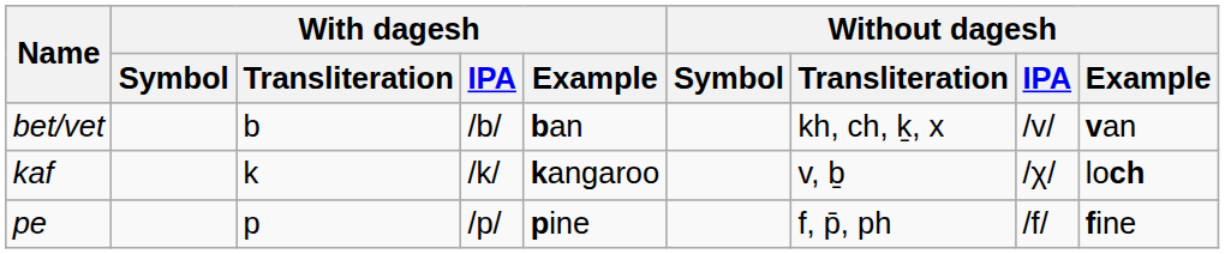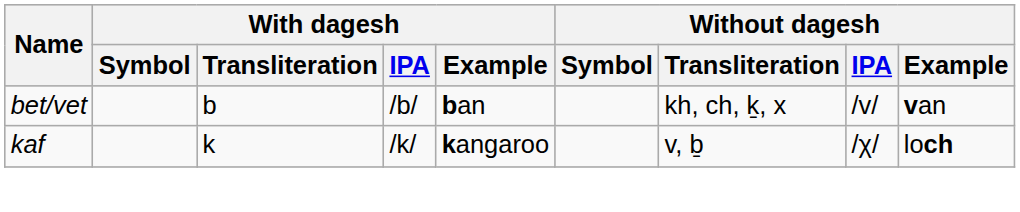- row: pe | p | /p/ | pine | f, p̄, ph | /f/ | fine
